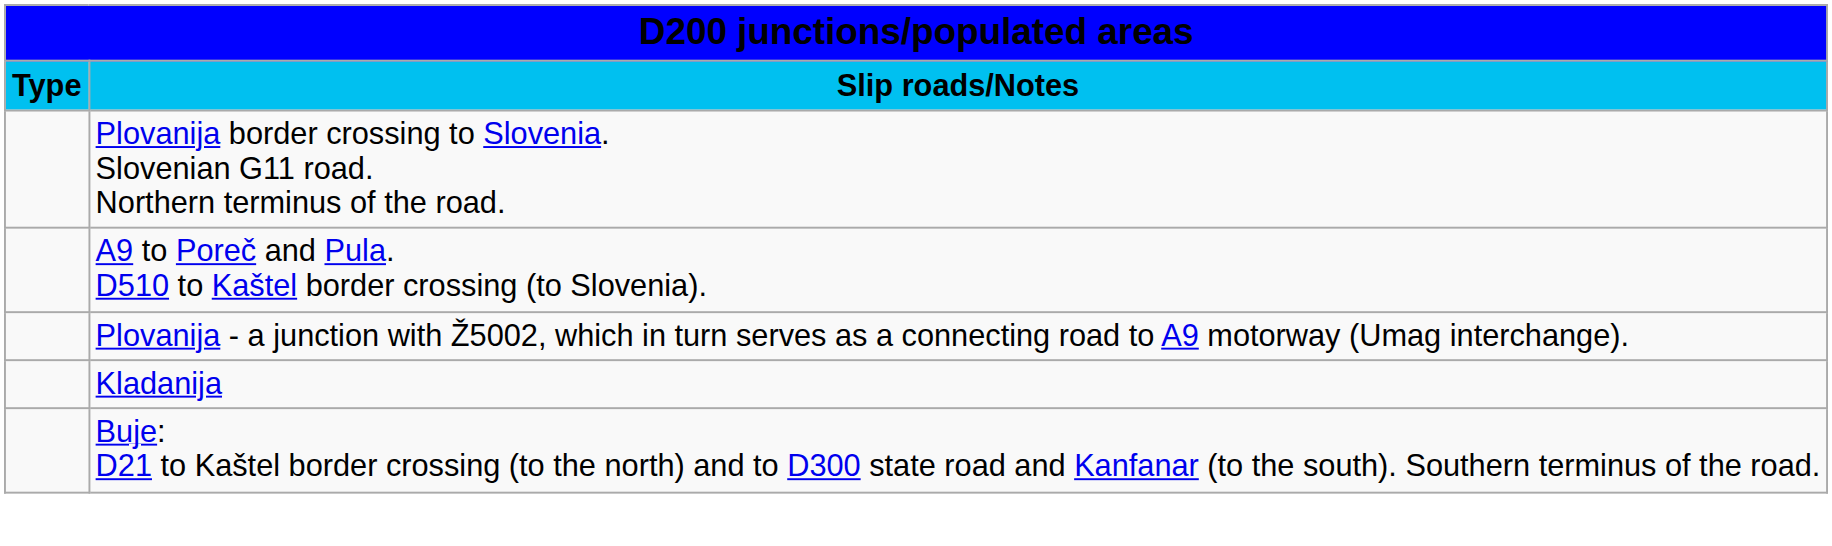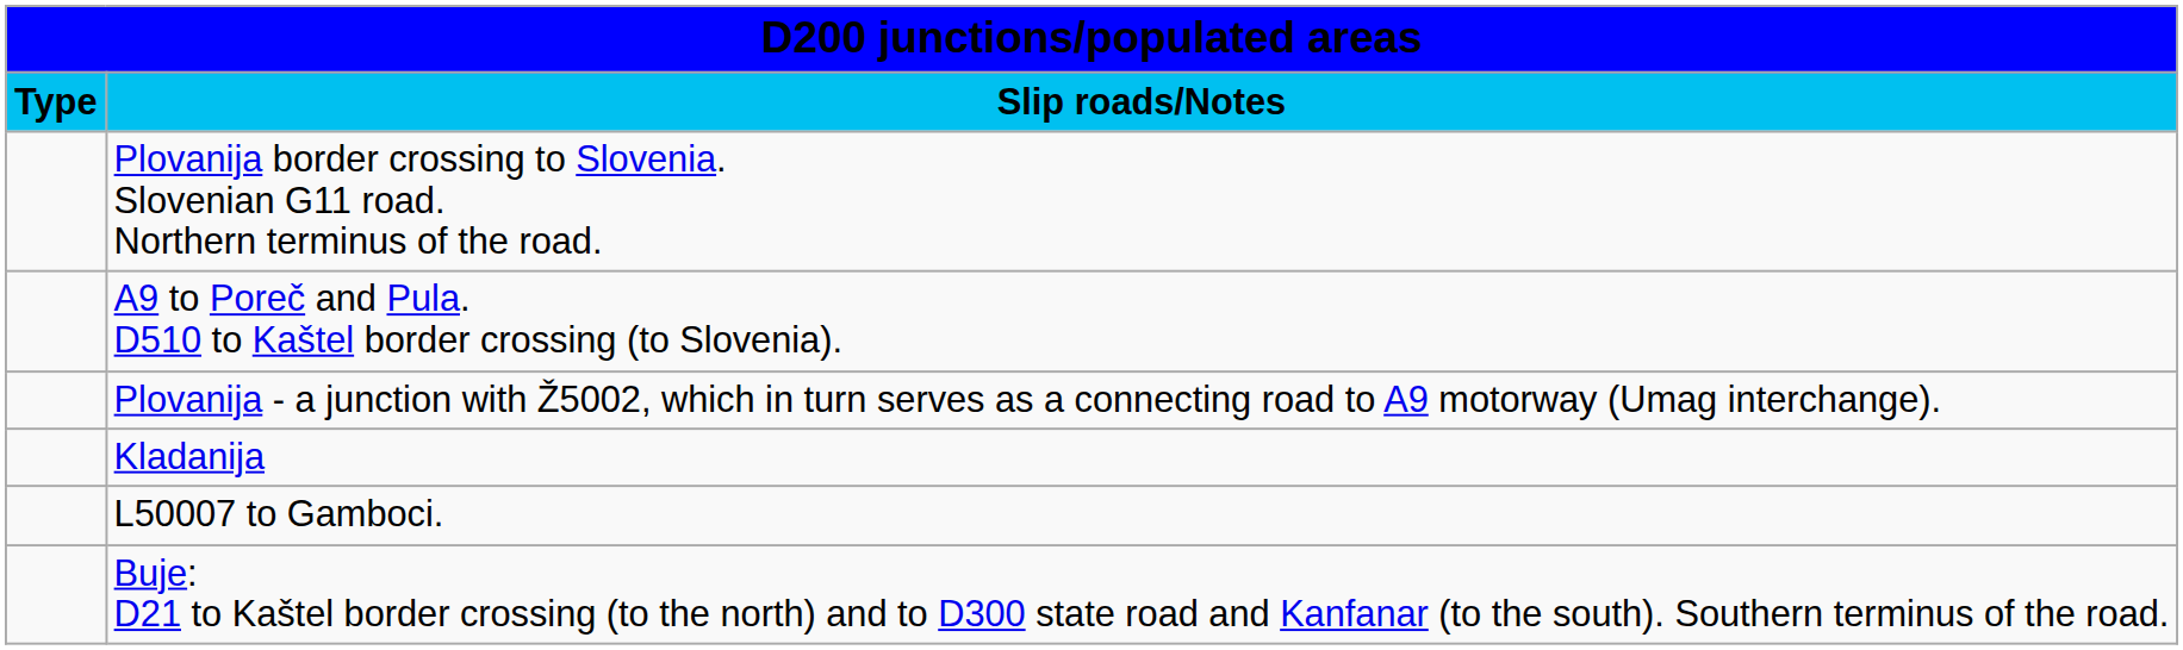+ row: L50007 to Gamboci.
